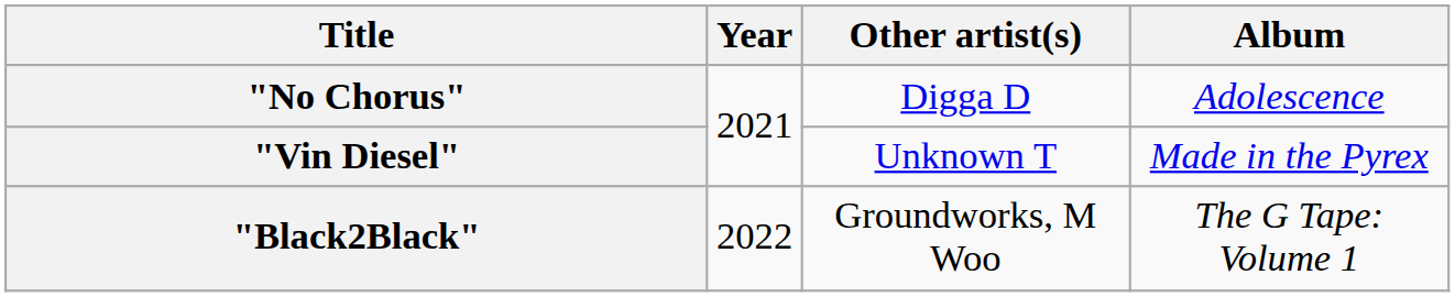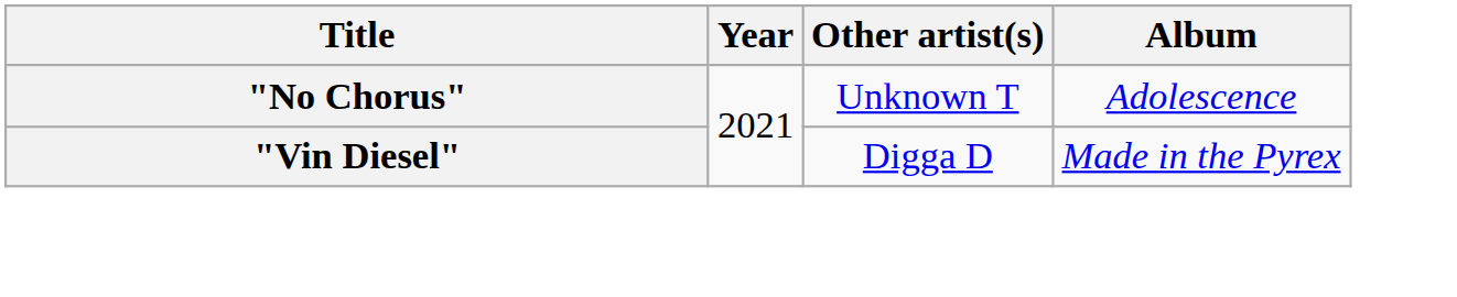"No Chorus" | Other artist(s): Digga D -> Unknown T
"Vin Diesel" | Other artist(s): Unknown T -> Digga D
- row: "Black2Black" | 2022 | Groundworks, M Woo | The G Tape: Volume 1
